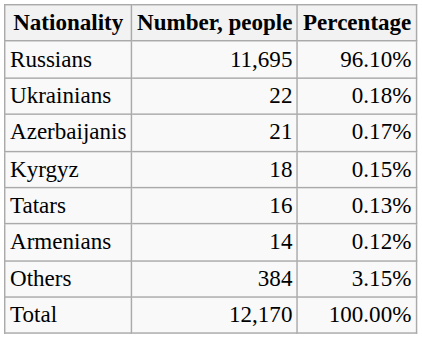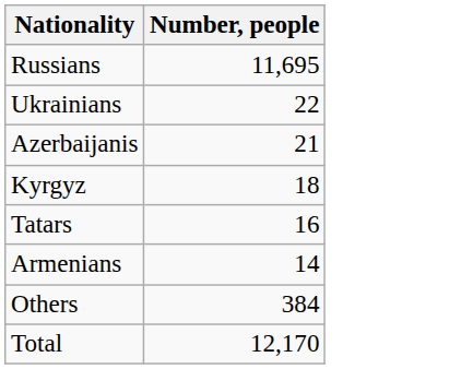- column: Percentage | 96.10% | 0.18% | 0.17% | 0.15% | 0.13% | 0.12% | 3.15% | 100.00%
